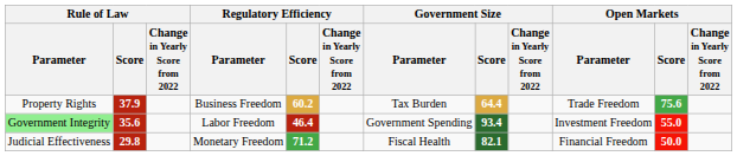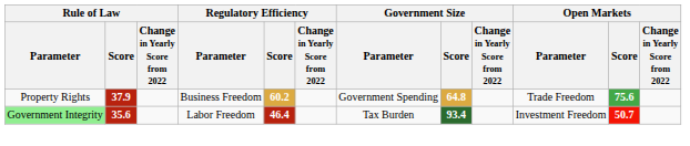37.9 | Government Size / Parameter: Tax Burden -> Government Spending
37.9 | Government Size / Score: 64.4 -> 64.8
35.6 | Government Size / Parameter: Government Spending -> Tax Burden
35.6 | Open Markets / Score: 55.0 -> 50.7
- row: Judicial Effectiveness | 29.8 | Monetary Freedom | 71.2 | Fiscal Health | 82.1 | Financial Freedom | 50.0
